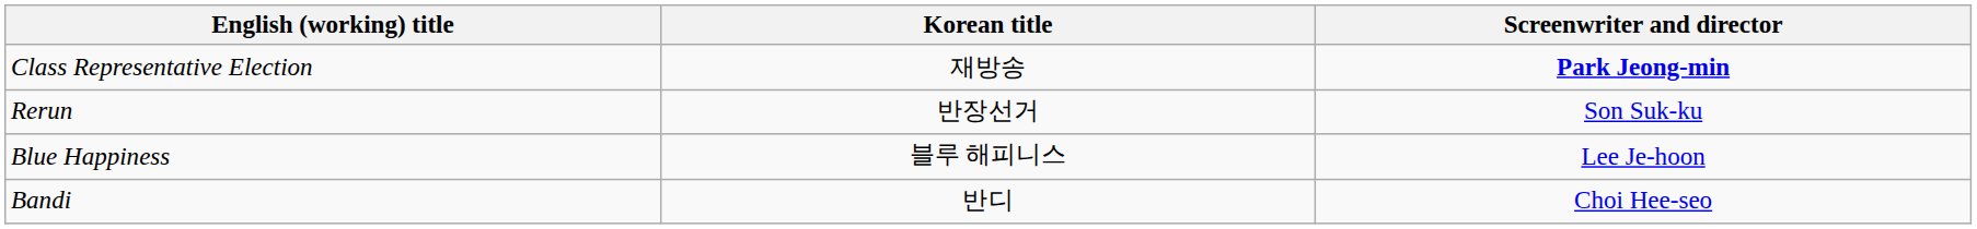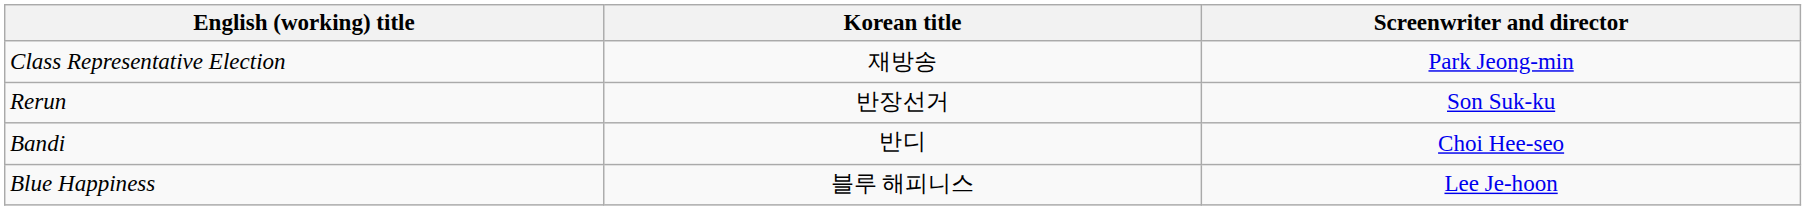Class Representative Election | Screenwriter and director: bold -> normal
rows swapped: Bandi <-> Blue Happiness
